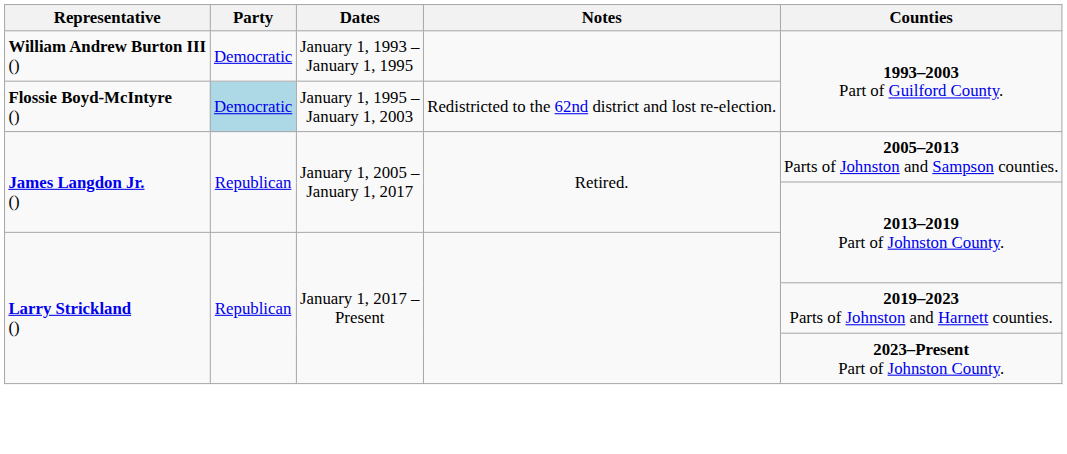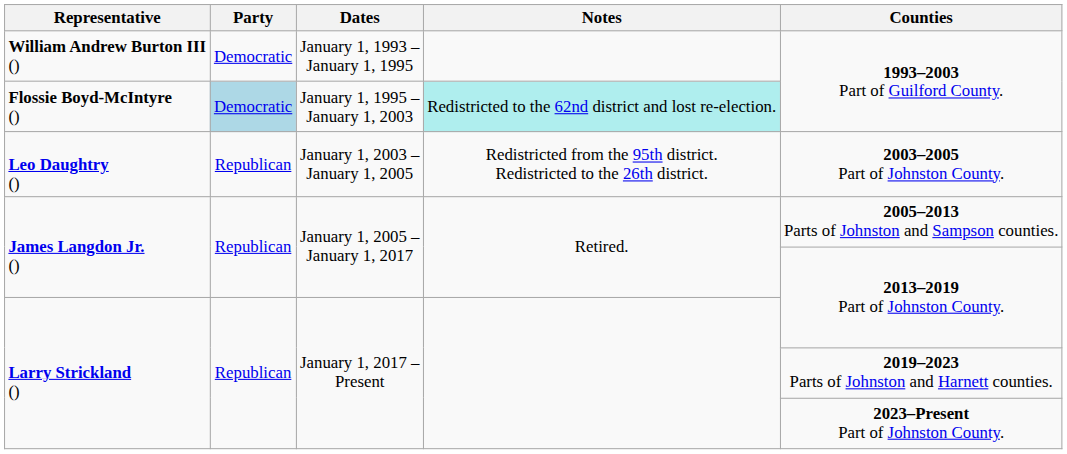Flossie Boyd-McIntyre () | Notes: no background -> paleturquoise background
+ row: Leo Daughtry () | Republican | January 1, 2003 – January 1, 2005 | Redistricted from the 95th district. Redistricted to the 26th district. | 2003–2005 Part of Johnston County.
